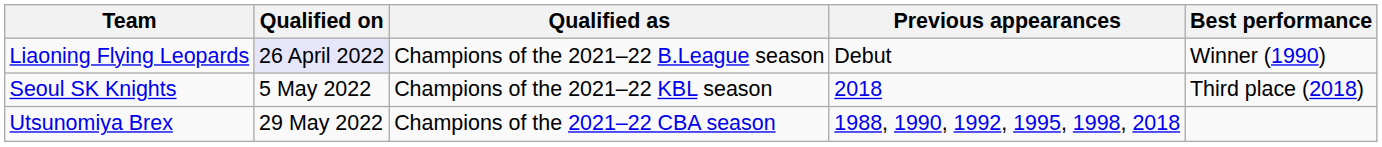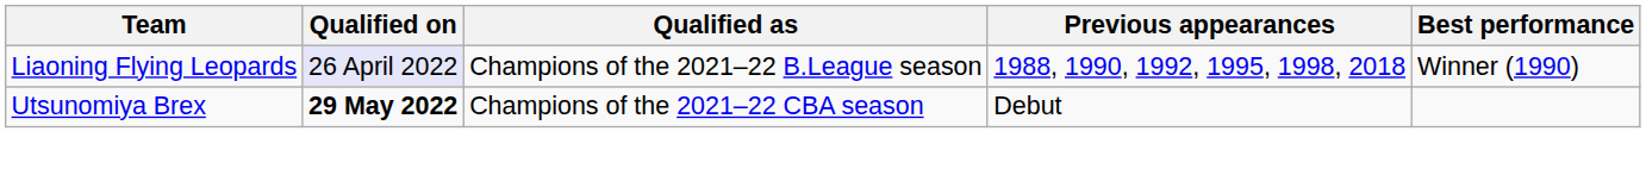Liaoning Flying Leopards | Previous appearances: Debut -> 1988, 1990, 1992, 1995, 1998, 2018
- row: Seoul SK Knights | 5 May 2022 | Champions of the 2021–22 KBL season | 2018 | Third place (2018)
Utsunomiya Brex | Qualified on: normal -> bold
Utsunomiya Brex | Previous appearances: 1988, 1990, 1992, 1995, 1998, 2018 -> Debut
